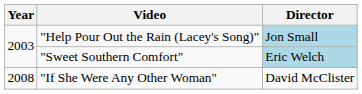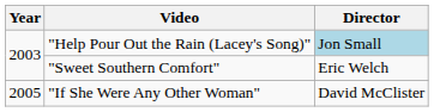"Sweet Southern Comfort" | Director: lightblue background -> no background
"If She Were Any Other Woman" | Year: 2008 -> 2005
